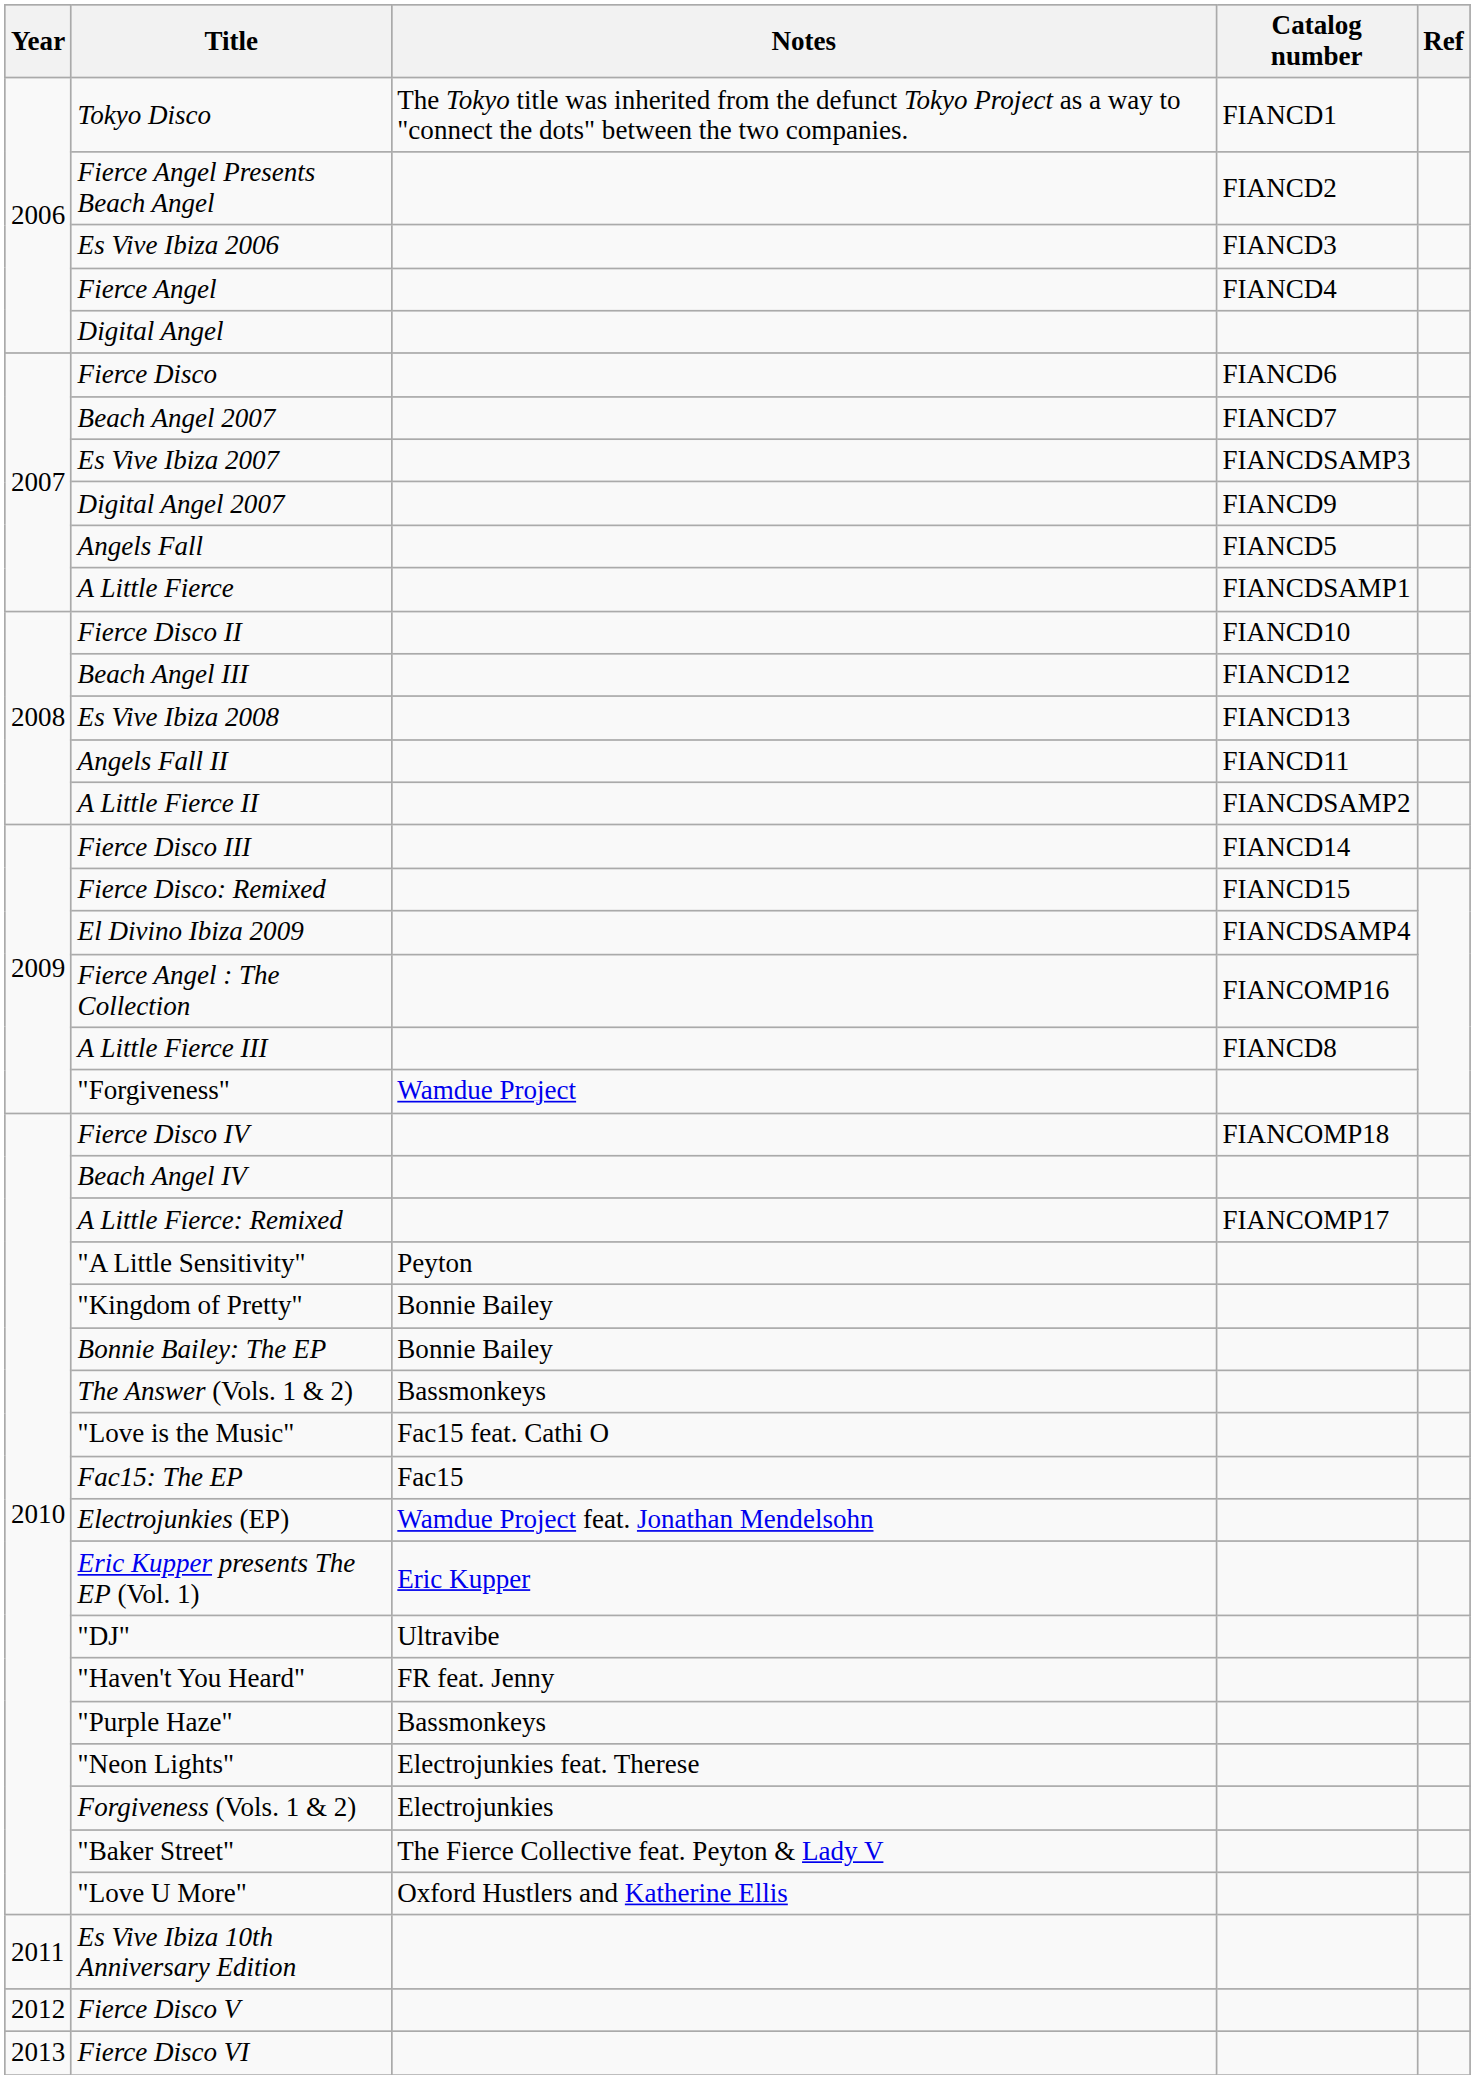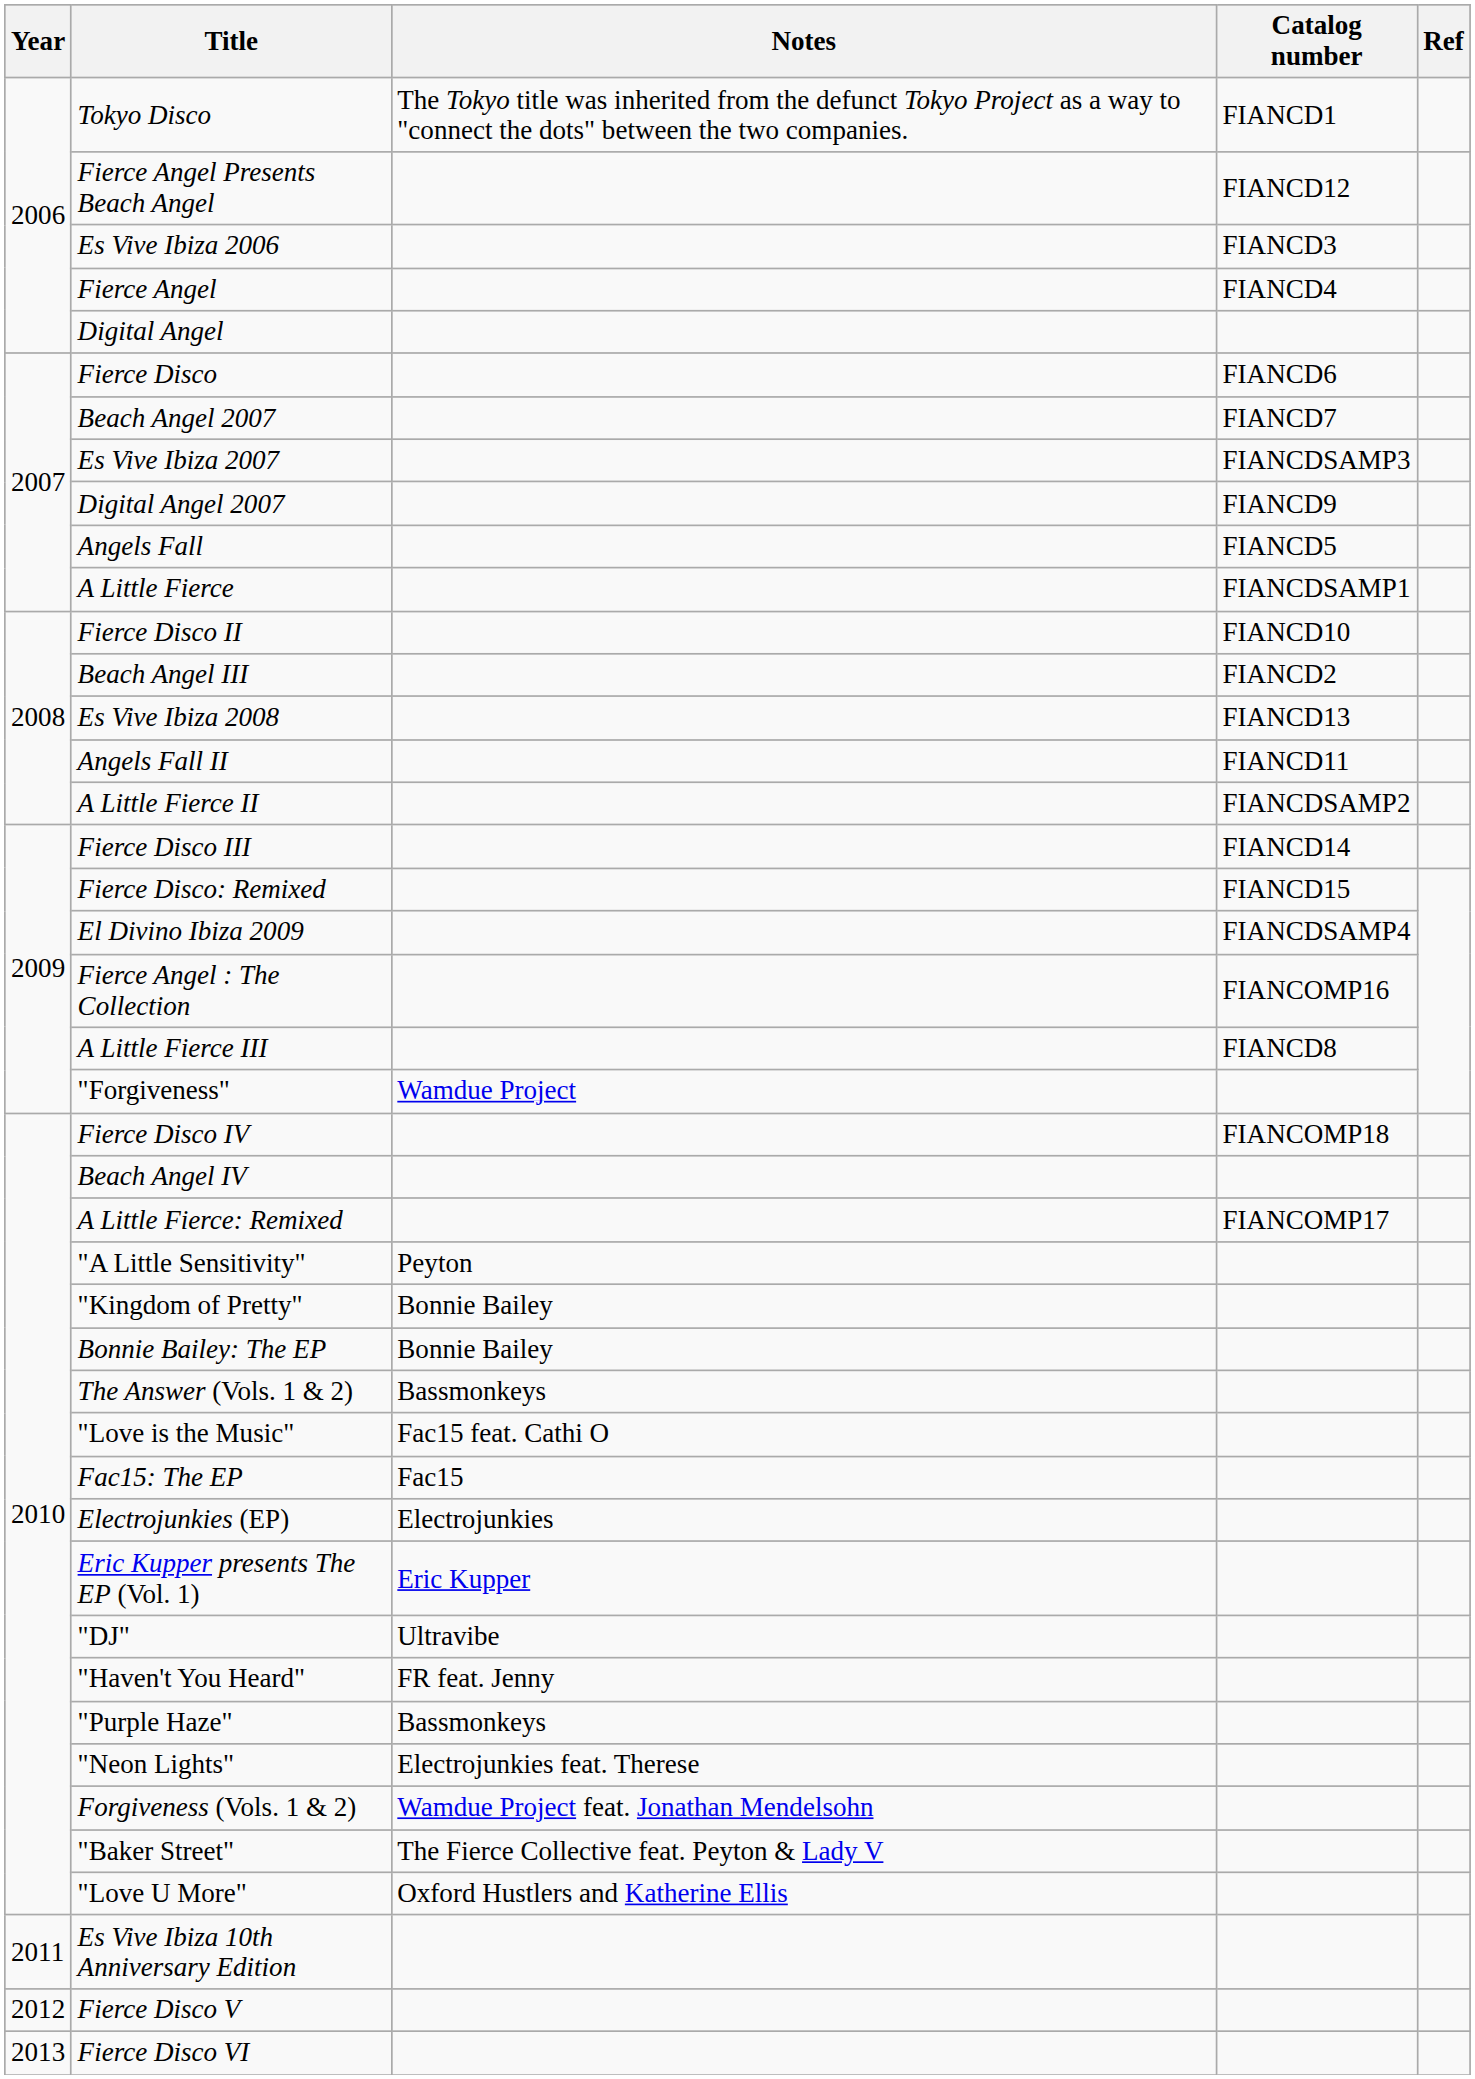Fierce Angel Presents Beach Angel | Catalog number: FIANCD2 -> FIANCD12
Beach Angel III | Catalog number: FIANCD12 -> FIANCD2
Electrojunkies (EP) | Notes: Wamdue Project feat. Jonathan Mendelsohn -> Electrojunkies
Forgiveness (Vols. 1 & 2) | Notes: Electrojunkies -> Wamdue Project feat. Jonathan Mendelsohn
